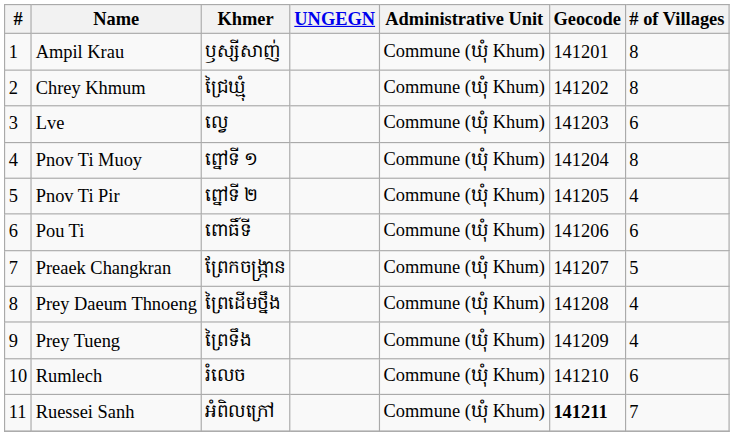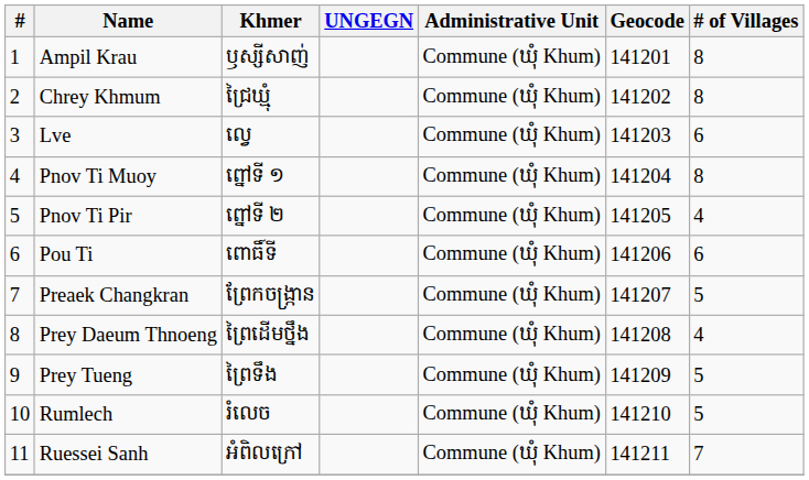Prey Tueng | # of Villages: 4 -> 5
Rumlech | # of Villages: 6 -> 5
Ruessei Sanh | Geocode: bold -> normal
